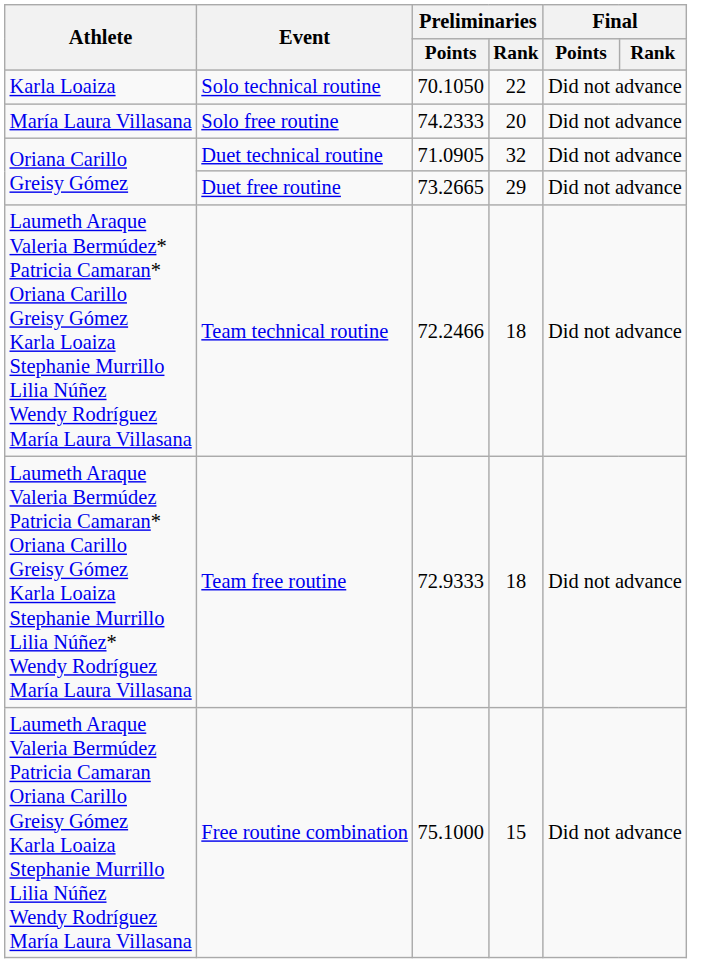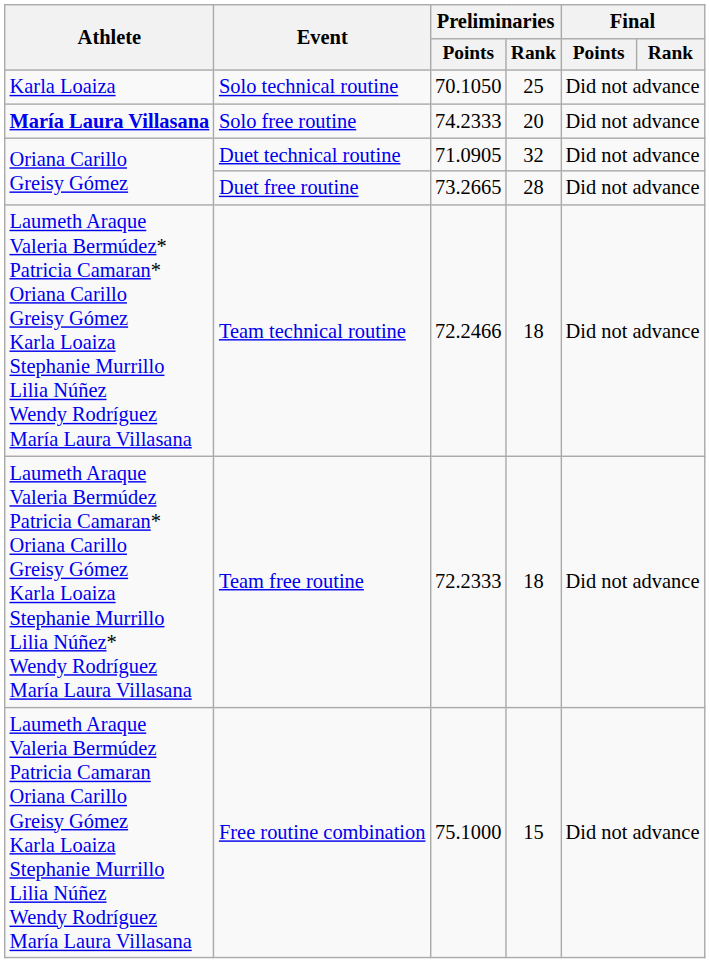Solo technical routine | Preliminaries / Rank: 22 -> 25
Solo free routine | Athlete: normal -> bold
Duet free routine | Preliminaries / Rank: 29 -> 28
Team free routine | Preliminaries / Points: 72.9333 -> 72.2333
